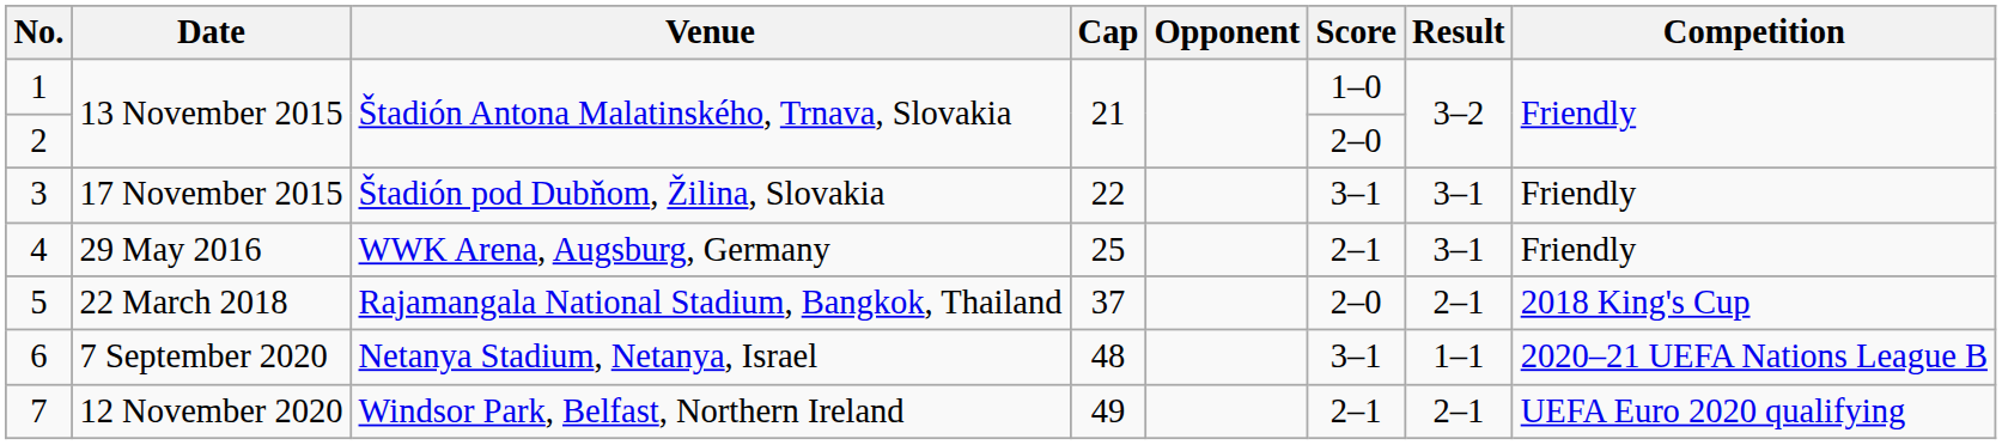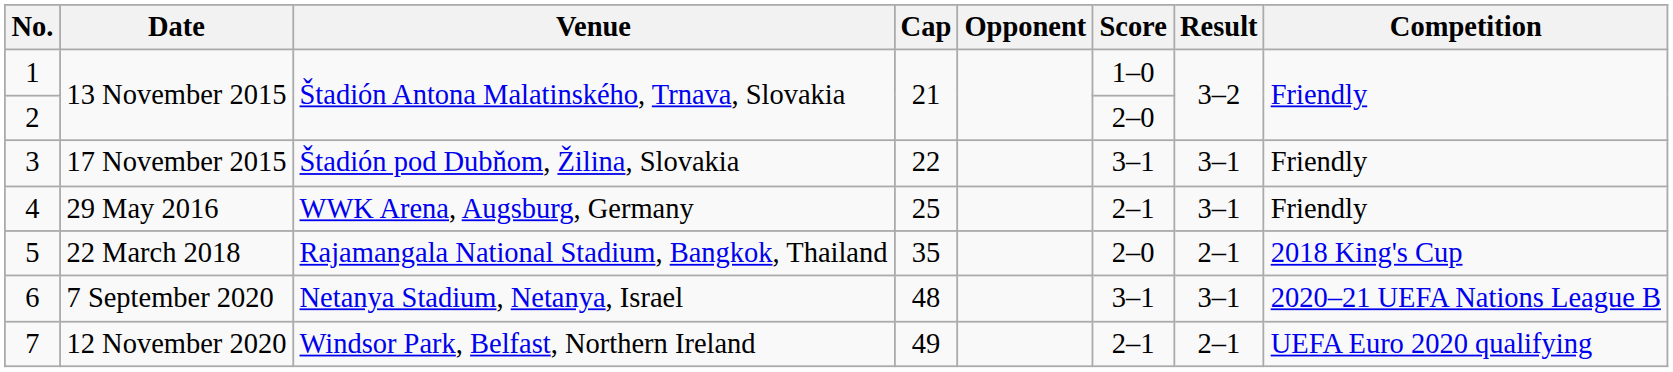5 | Cap: 37 -> 35
6 | Result: 1–1 -> 3–1
